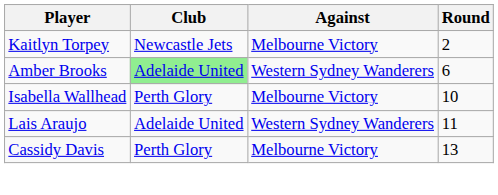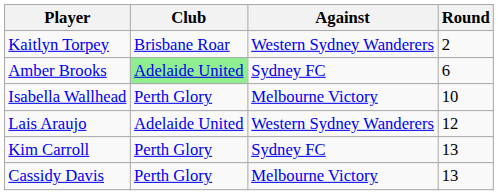Kaitlyn Torpey | Club: Newcastle Jets -> Brisbane Roar
Kaitlyn Torpey | Against: Melbourne Victory -> Western Sydney Wanderers
Amber Brooks | Against: Western Sydney Wanderers -> Sydney FC
Lais Araujo | Round: 11 -> 12
+ row: Kim Carroll | Perth Glory | Sydney FC | 13
